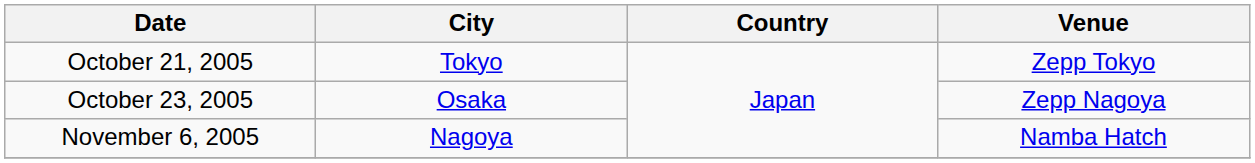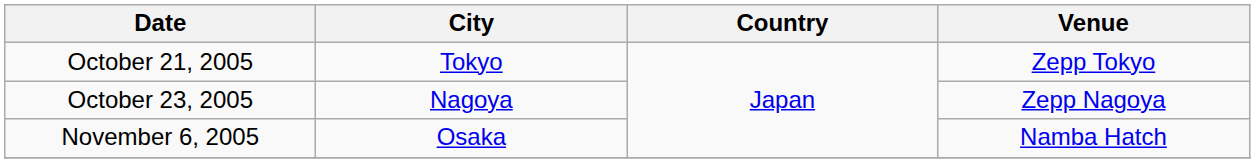October 23, 2005 | City: Osaka -> Nagoya
November 6, 2005 | City: Nagoya -> Osaka
